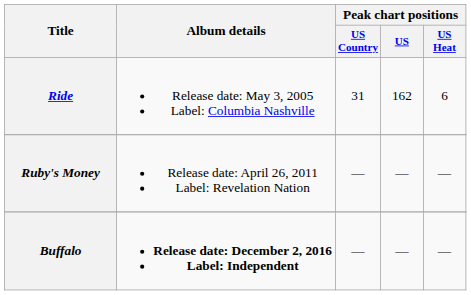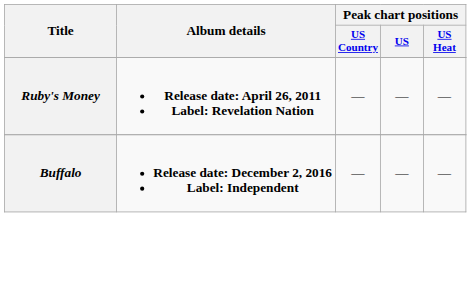- row: Ride | Release date: May 3, 2005 Label: Columbia Nashville | 31 | 162 | 6
Ruby's Money | Album details: normal -> bold
